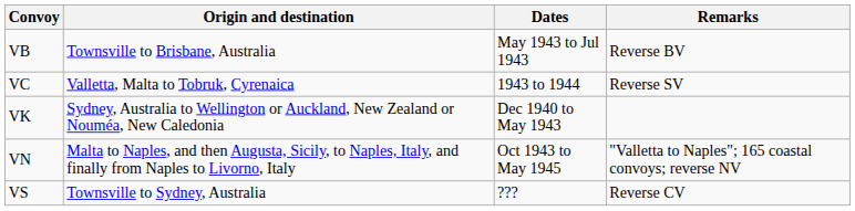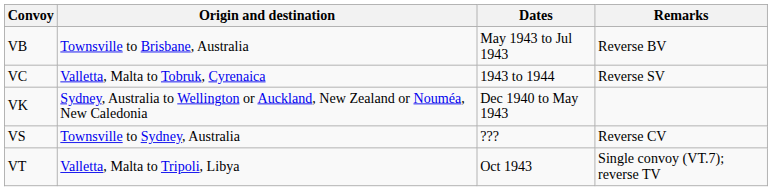- row: VN | Malta to Naples, and then Augusta, Sicily, to Naples, Italy, and finally from Naples to Livorno, Italy | Oct 1943 to May 1945 | "Valletta to Naples"; 165 coastal convoys; reverse NV
+ row: VT | Valletta, Malta to Tripoli, Libya | Oct 1943 | Single convoy (VT.7); reverse TV
